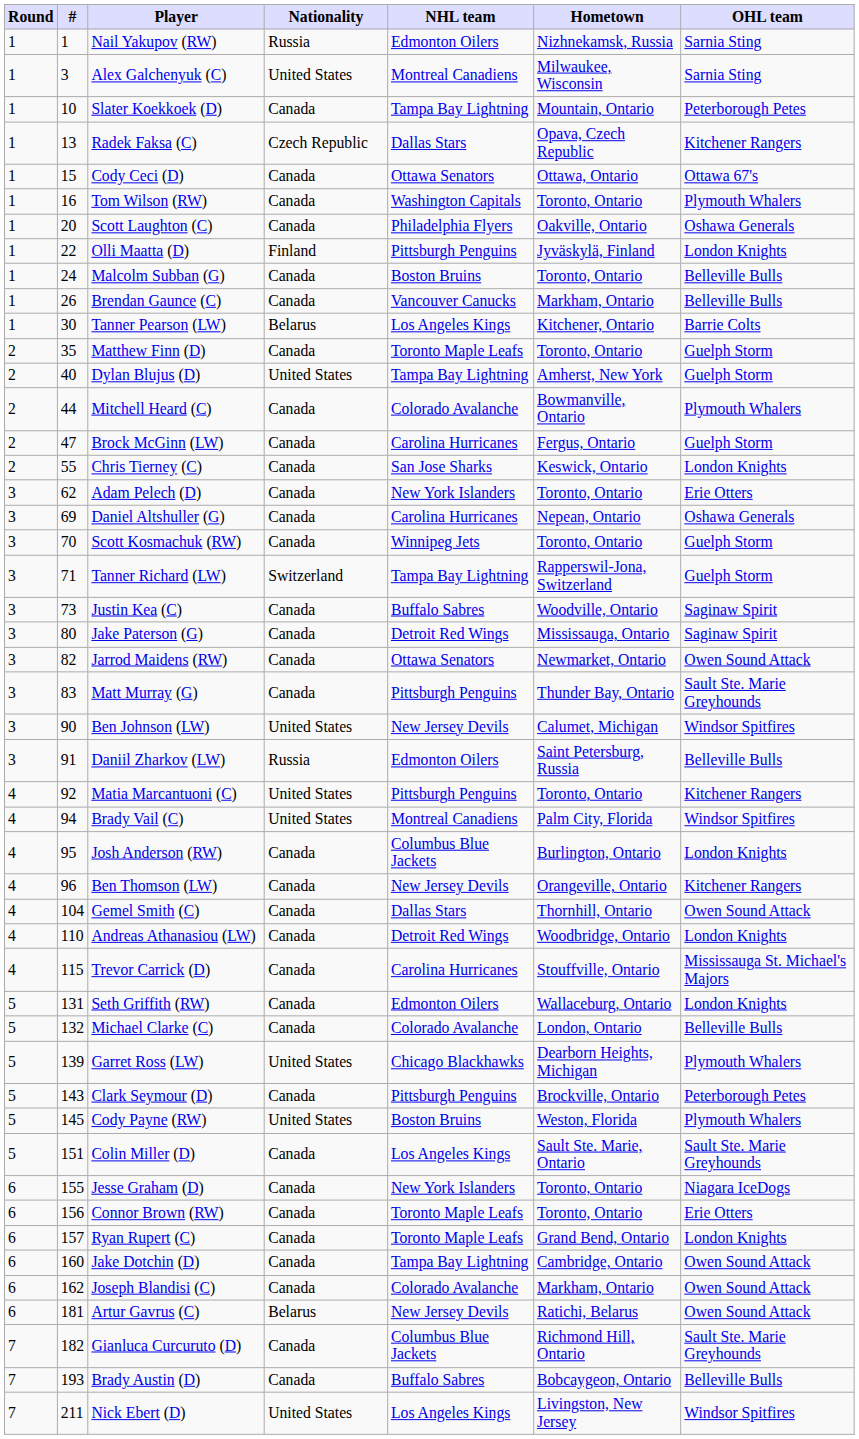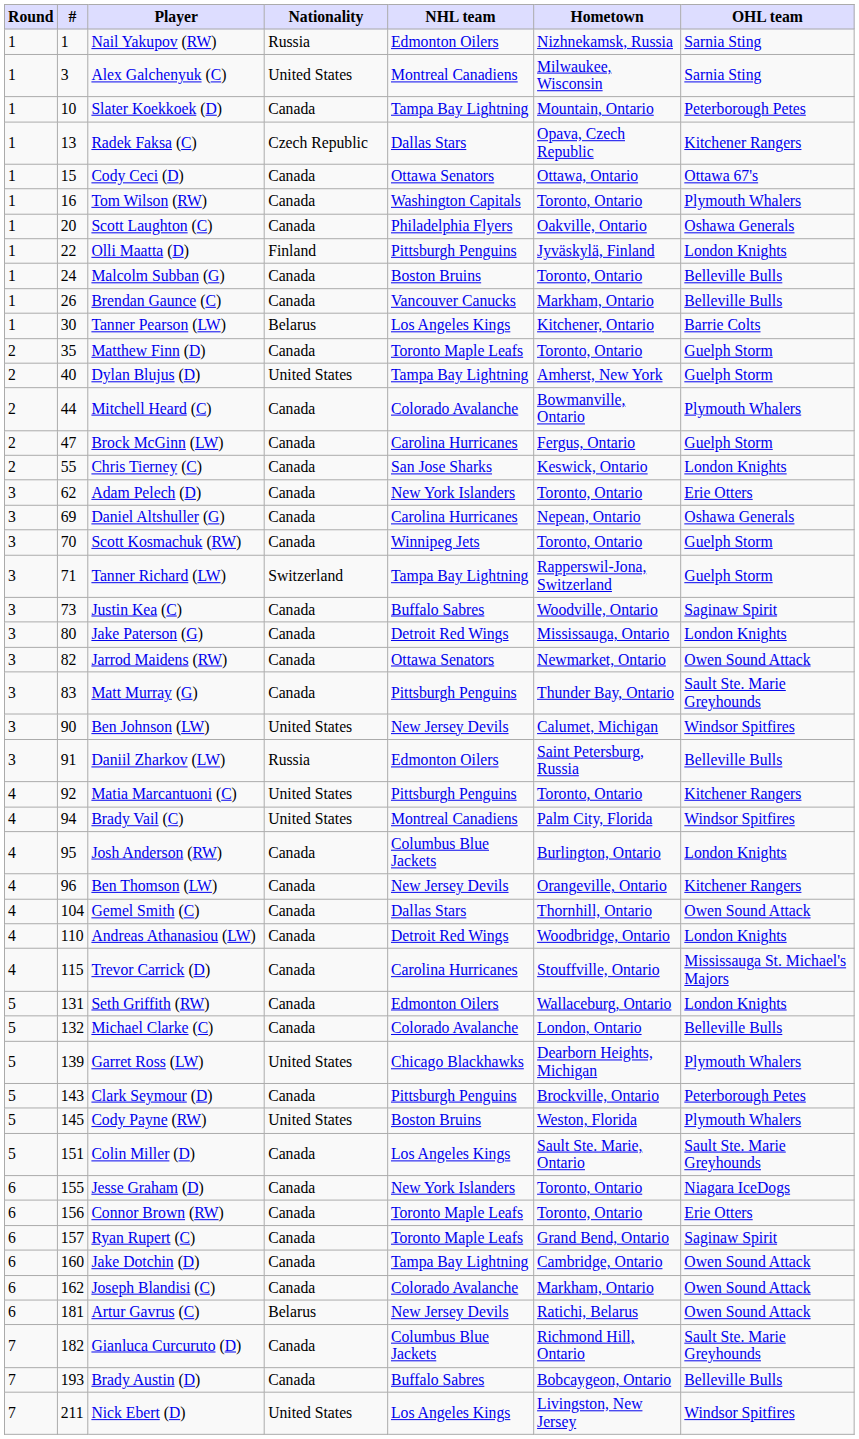Jake Paterson (G) | OHL team: Saginaw Spirit -> London Knights
Ryan Rupert (C) | OHL team: London Knights -> Saginaw Spirit
